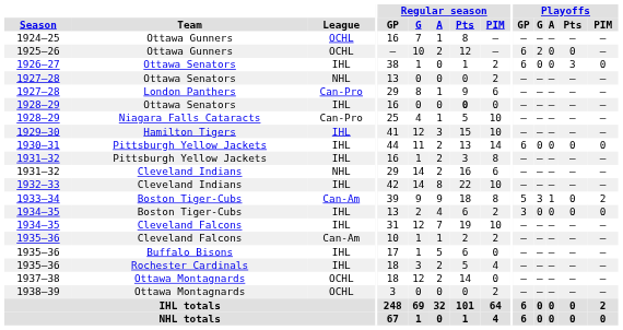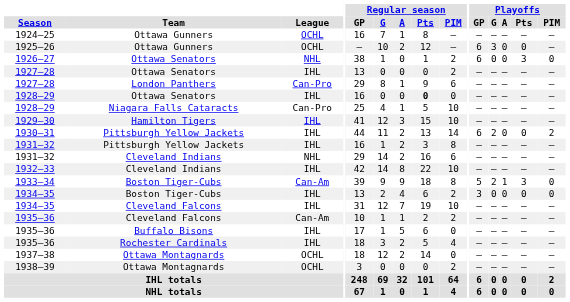1925–26 | Playoffs / G: 2 -> 3
1926–27 | League: IHL -> NHL
1927–28 / Ottawa Senators | League: NHL -> IHL
1930–31 | Playoffs / G: 0 -> 2
1930–31 | Playoffs / PIM: 0 -> 2
1933–34 | Playoffs / G: 3 -> 2
1933–34 | Playoffs / Pts: 0 -> 3
1933–34 | Playoffs / PIM: 2 -> 0
